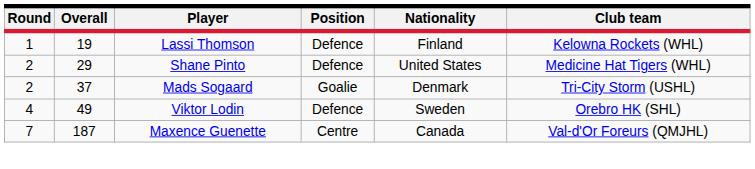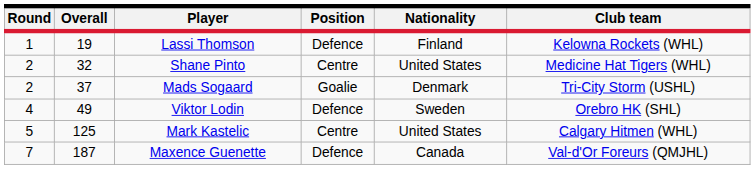Shane Pinto | Overall: 29 -> 32
Shane Pinto | Position: Defence -> Centre
+ row: 5 | 125 | Mark Kastelic | Centre | United States | Calgary Hitmen (WHL)
Maxence Guenette | Position: Centre -> Defence
